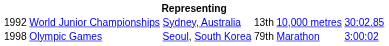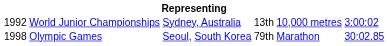World Junior Championships | column 6: 30:02.85 -> 3:00:02
Olympic Games | column 6: 3:00:02 -> 30:02.85
